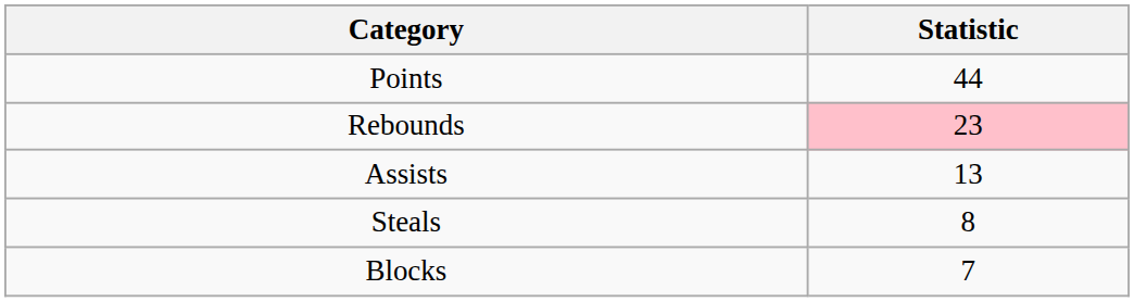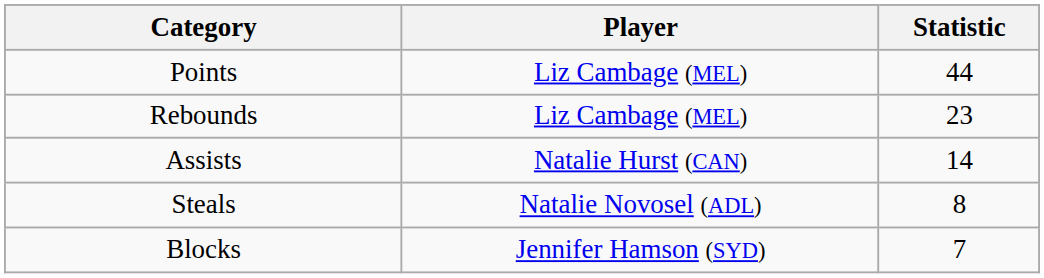+ column: Player | Liz Cambage (MEL) | Liz Cambage (MEL) | Natalie Hurst (CAN) | Natalie Novosel (ADL) | Jennifer Hamson (SYD)
Rebounds | Statistic: pink background -> no background
Assists | Statistic: 13 -> 14
